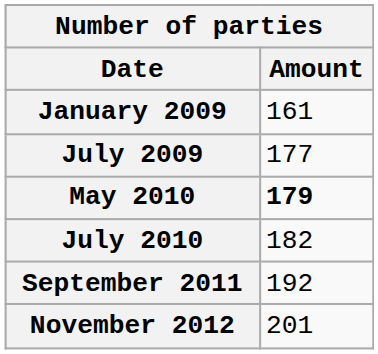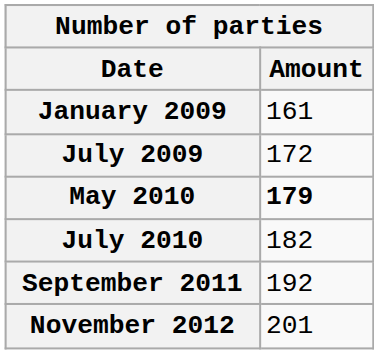July 2009 | Amount: 177 -> 172
